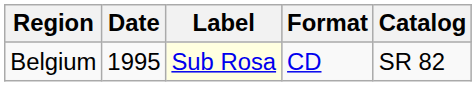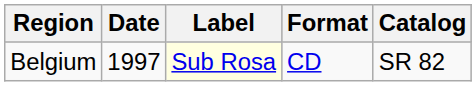Belgium | Date: 1995 -> 1997
